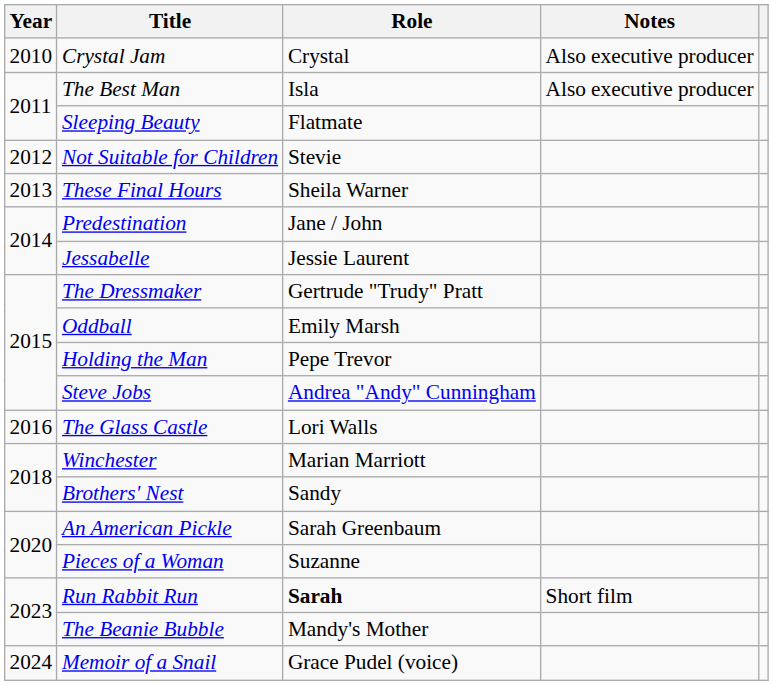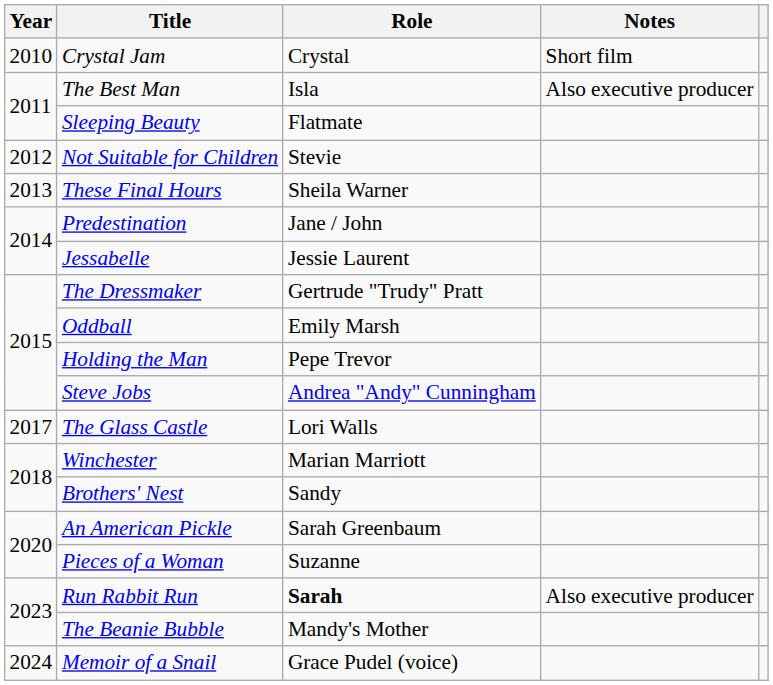Crystal Jam | Notes: Also executive producer -> Short film
The Glass Castle | Year: 2016 -> 2017
Run Rabbit Run | Notes: Short film -> Also executive producer
